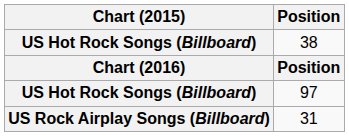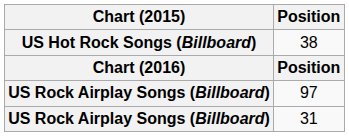97 | Chart (2015): US Hot Rock Songs (Billboard) -> US Rock Airplay Songs (Billboard)
